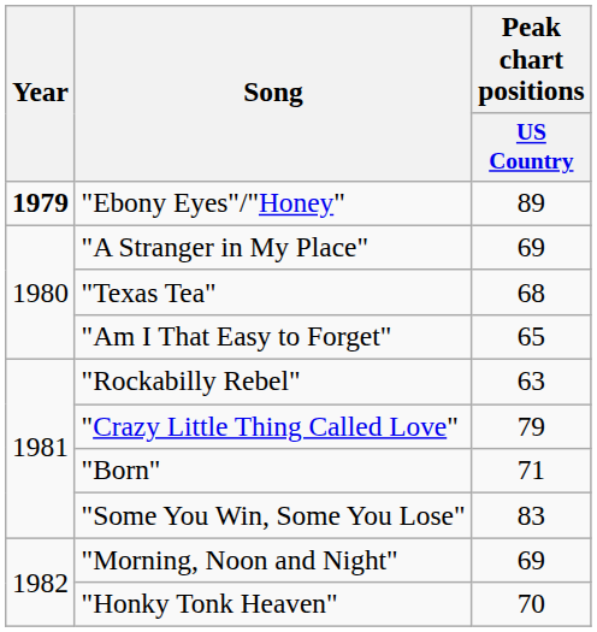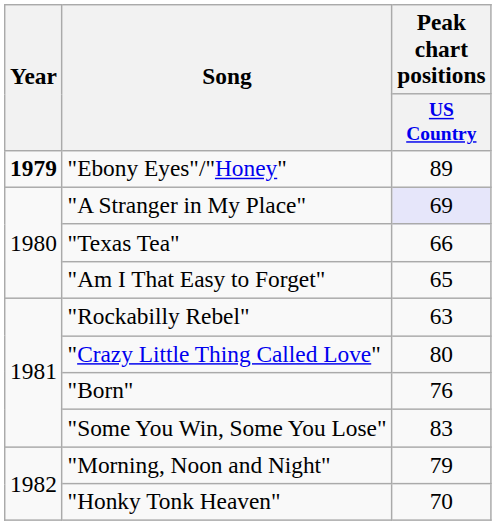"A Stranger in My Place" | Peak chart positions / US Country: no background -> lavender background
"Texas Tea" | Peak chart positions / US Country: 68 -> 66
"Crazy Little Thing Called Love" | Peak chart positions / US Country: 79 -> 80
"Born" | Peak chart positions / US Country: 71 -> 76
"Morning, Noon and Night" | Peak chart positions / US Country: 69 -> 79
